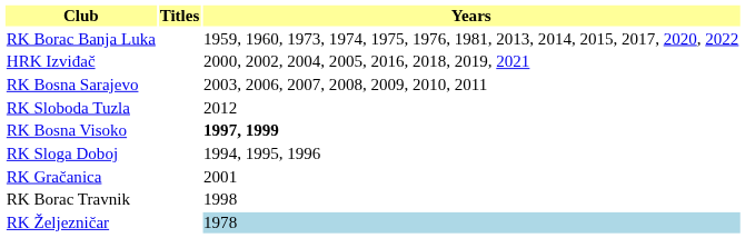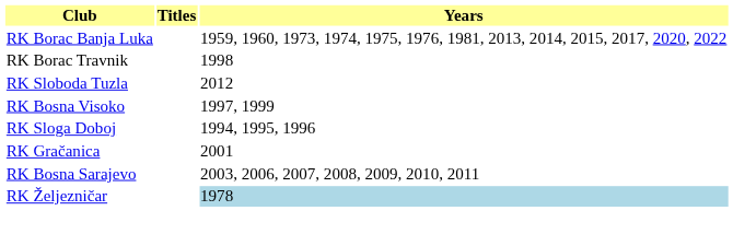- row: HRK Izviđač | 2000, 2002, 2004, 2005, 2016, 2018, 2019, 2021
rows swapped: RK Bosna Sarajevo <-> RK Borac Travnik
RK Bosna Visoko | Years: bold -> normal
